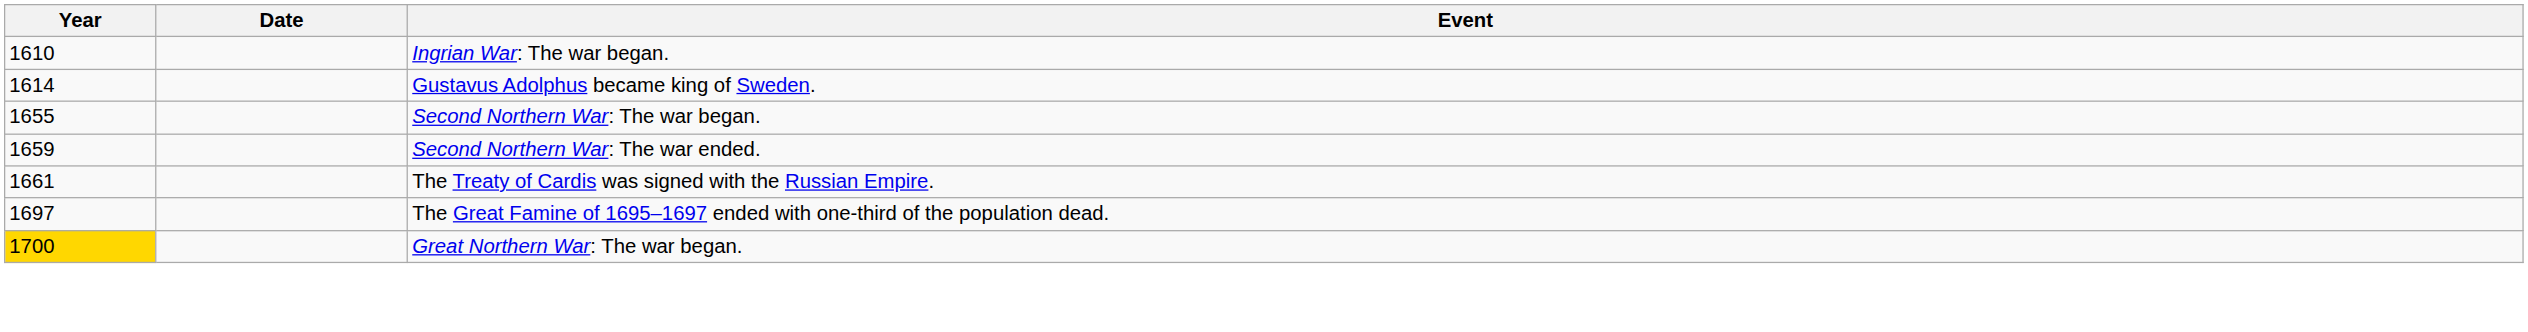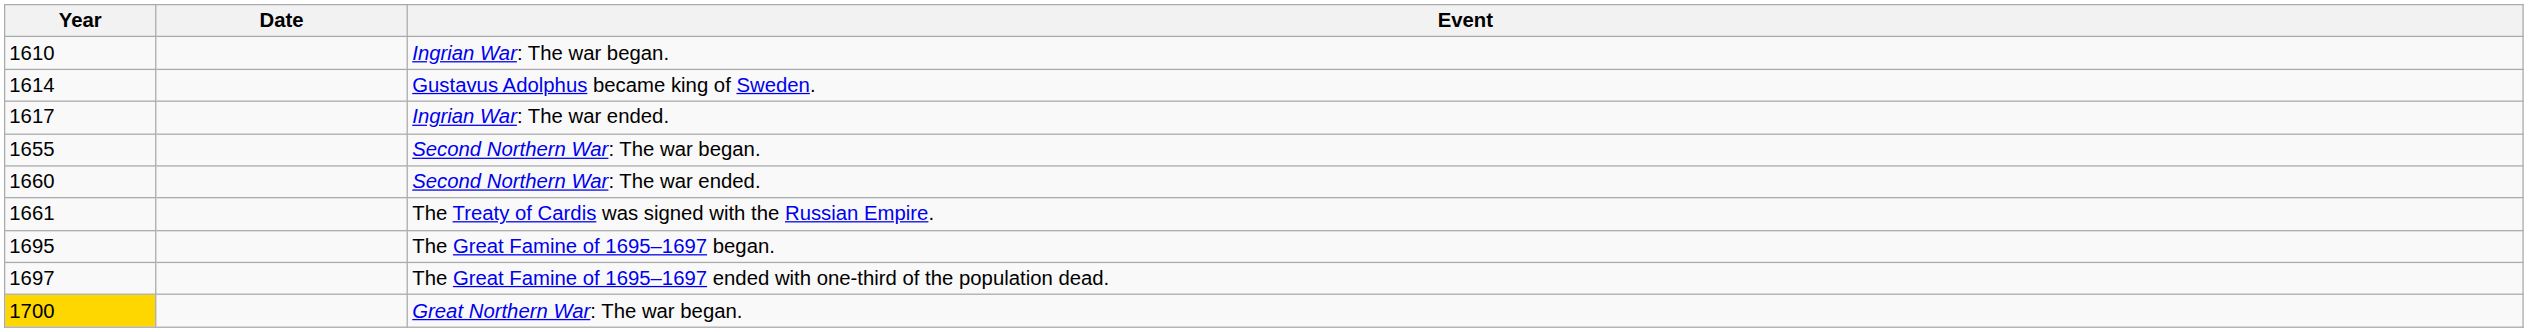+ row: 1617 | Ingrian War: The war ended.
Second Northern War: The war ended. | Year: 1659 -> 1660
+ row: 1695 | The Great Famine of 1695–1697 began.
